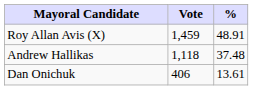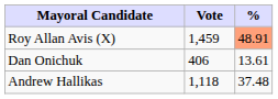Roy Allan Avis (X) | %: no background -> lightsalmon background
rows swapped: Andrew Hallikas <-> Dan Onichuk
